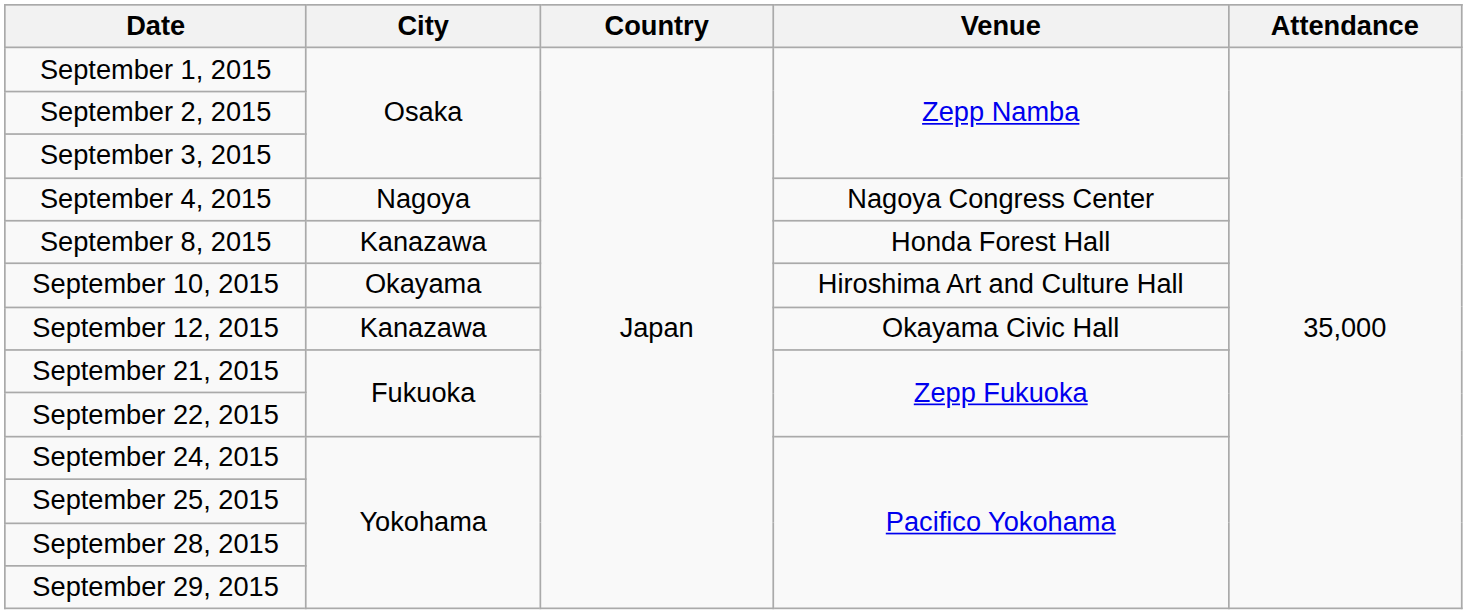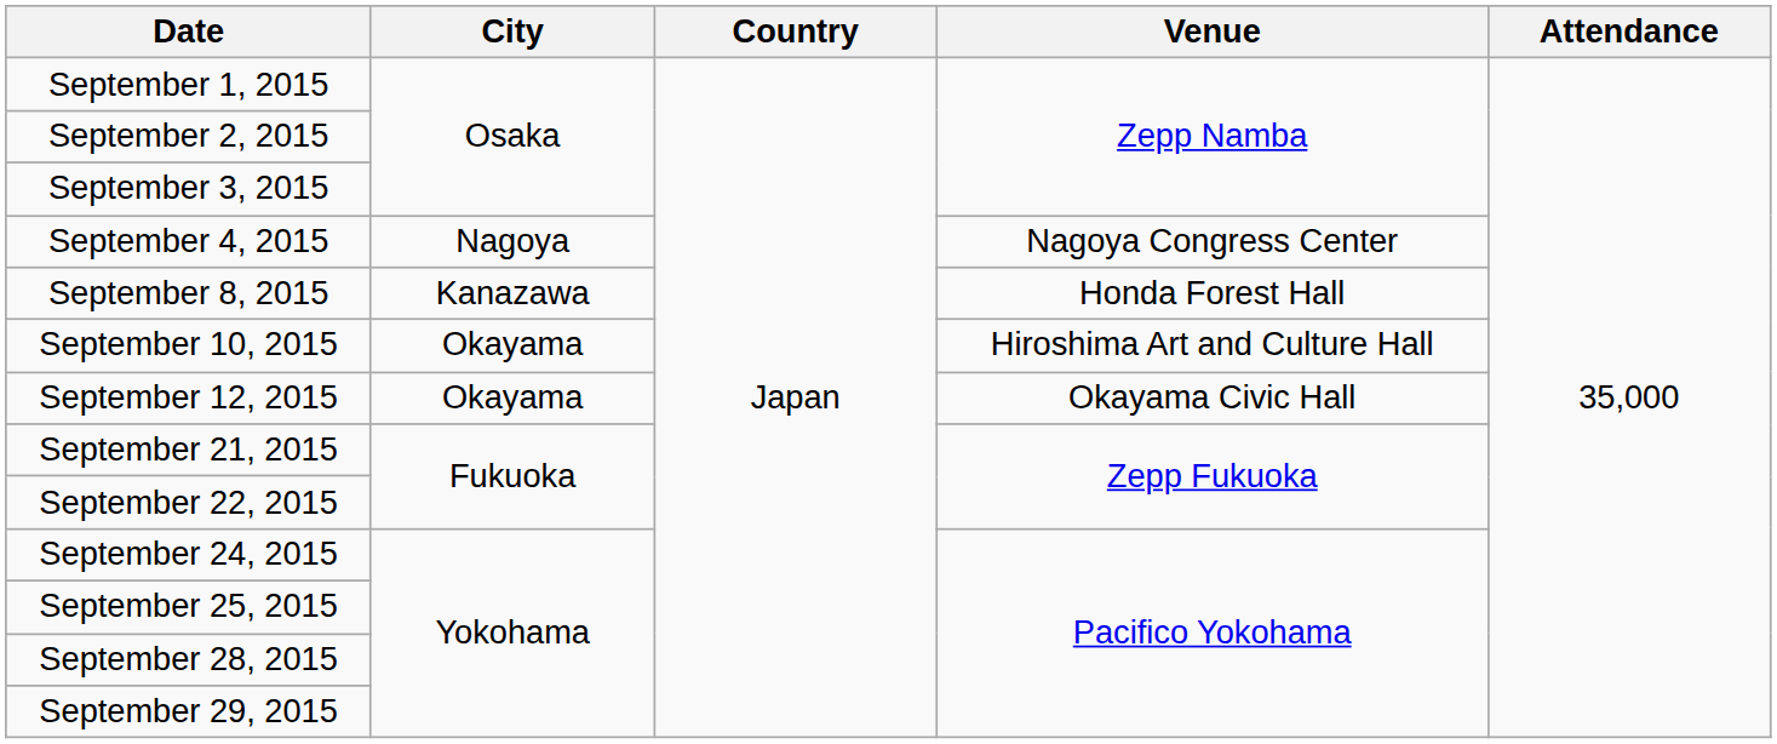September 12, 2015 | City: Kanazawa -> Okayama
